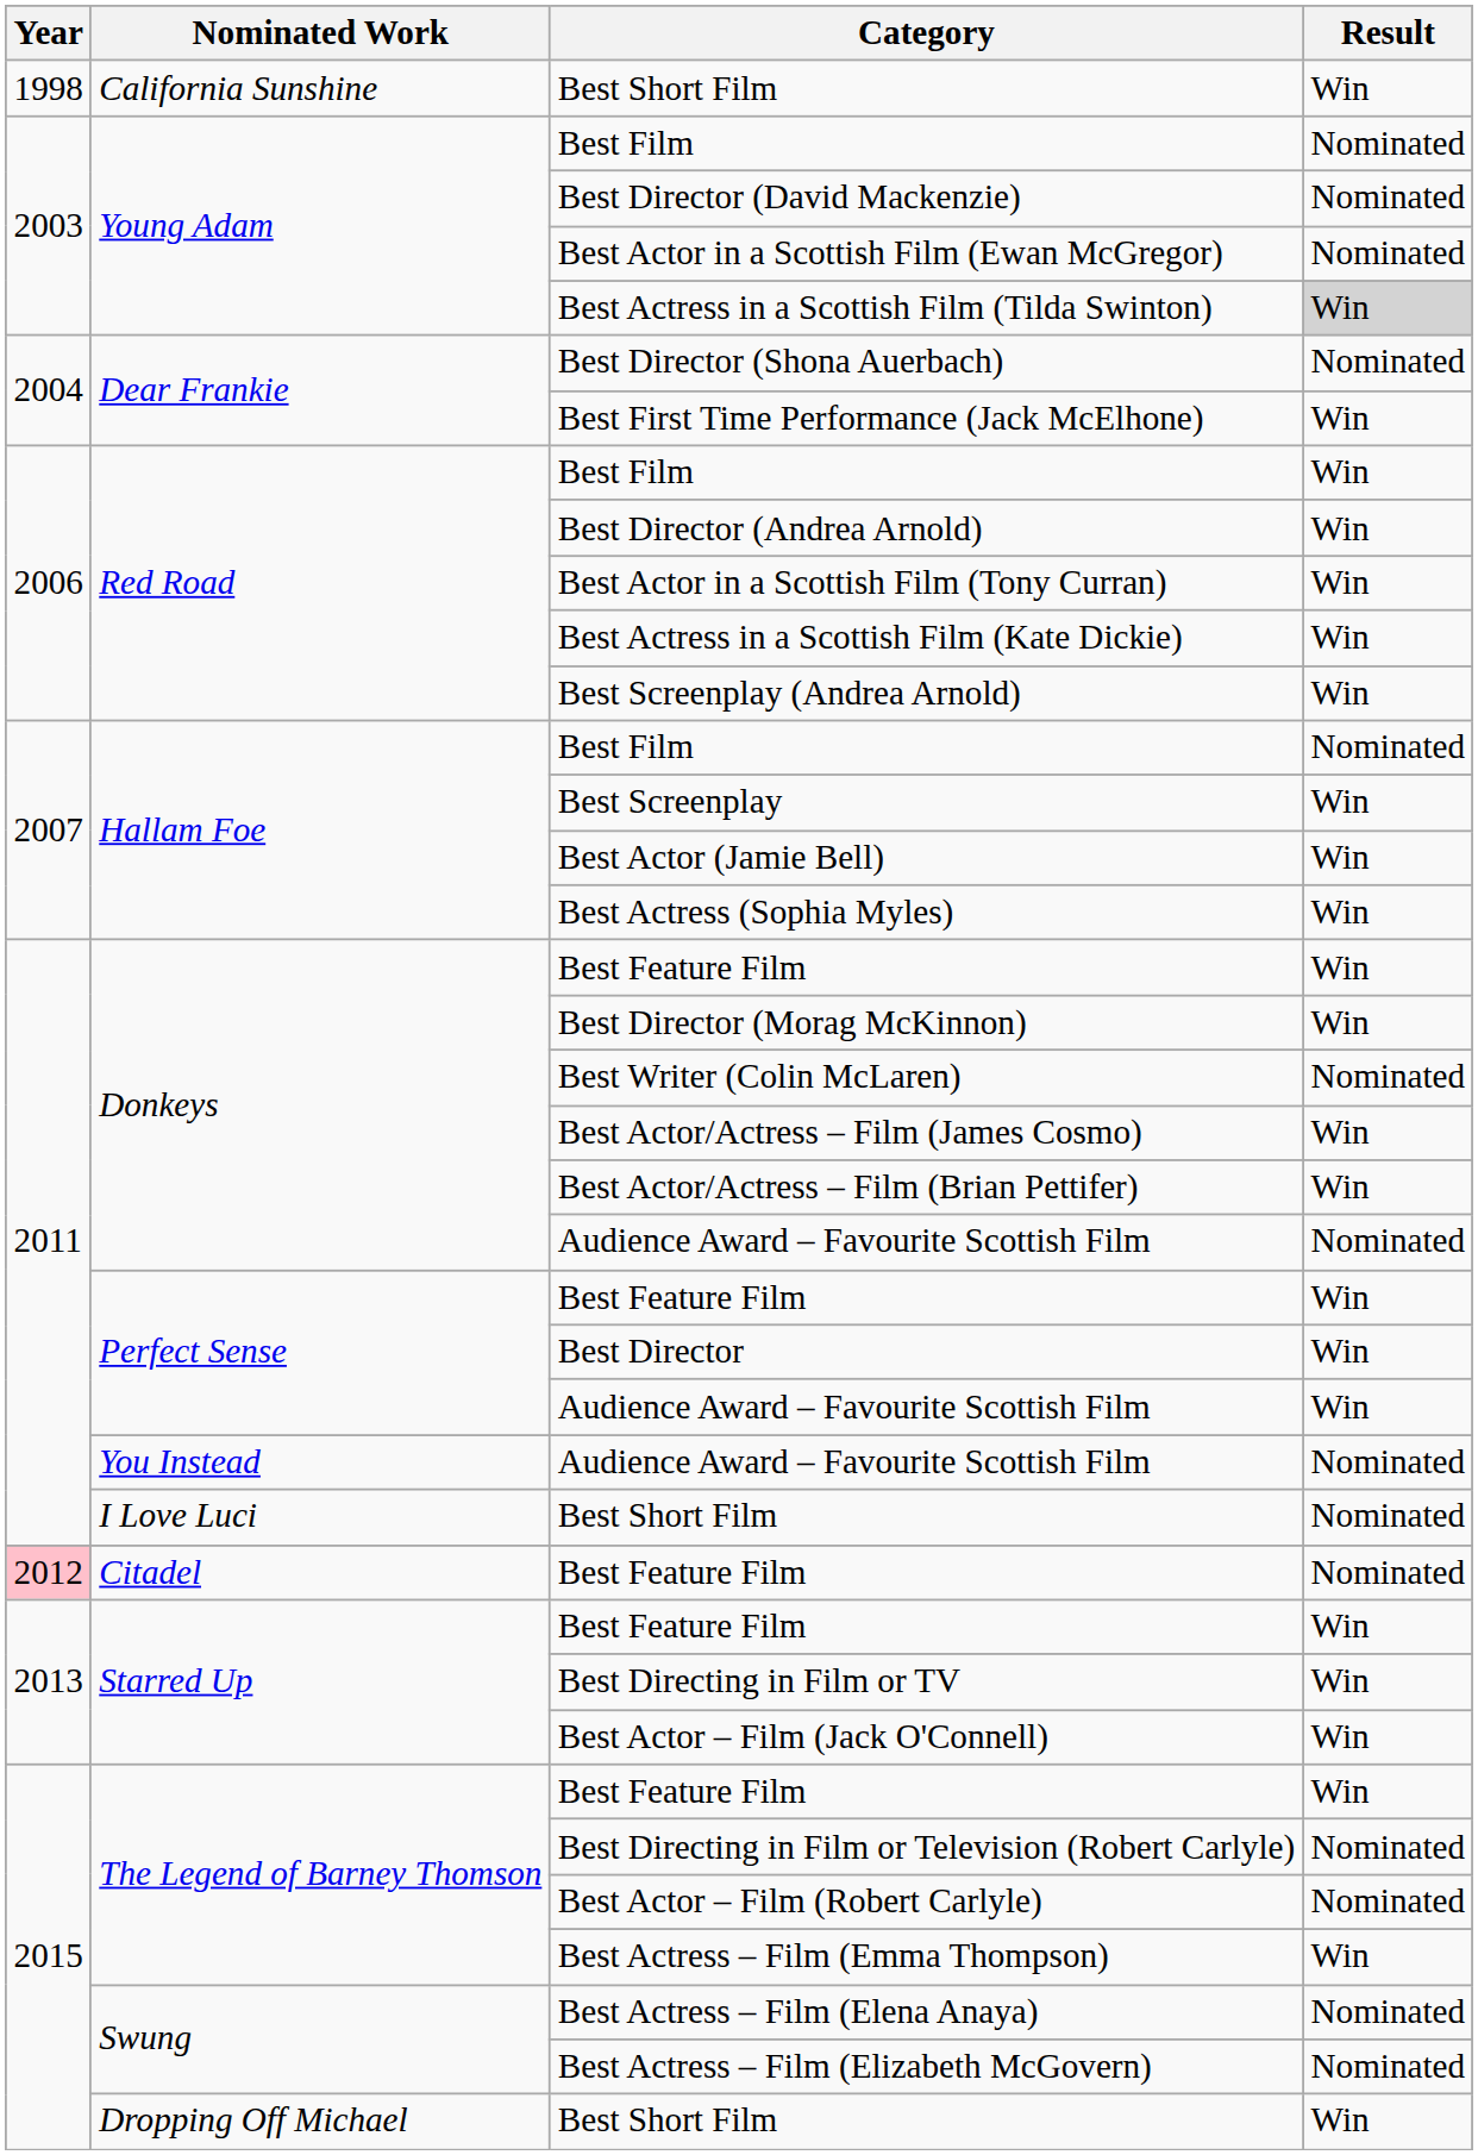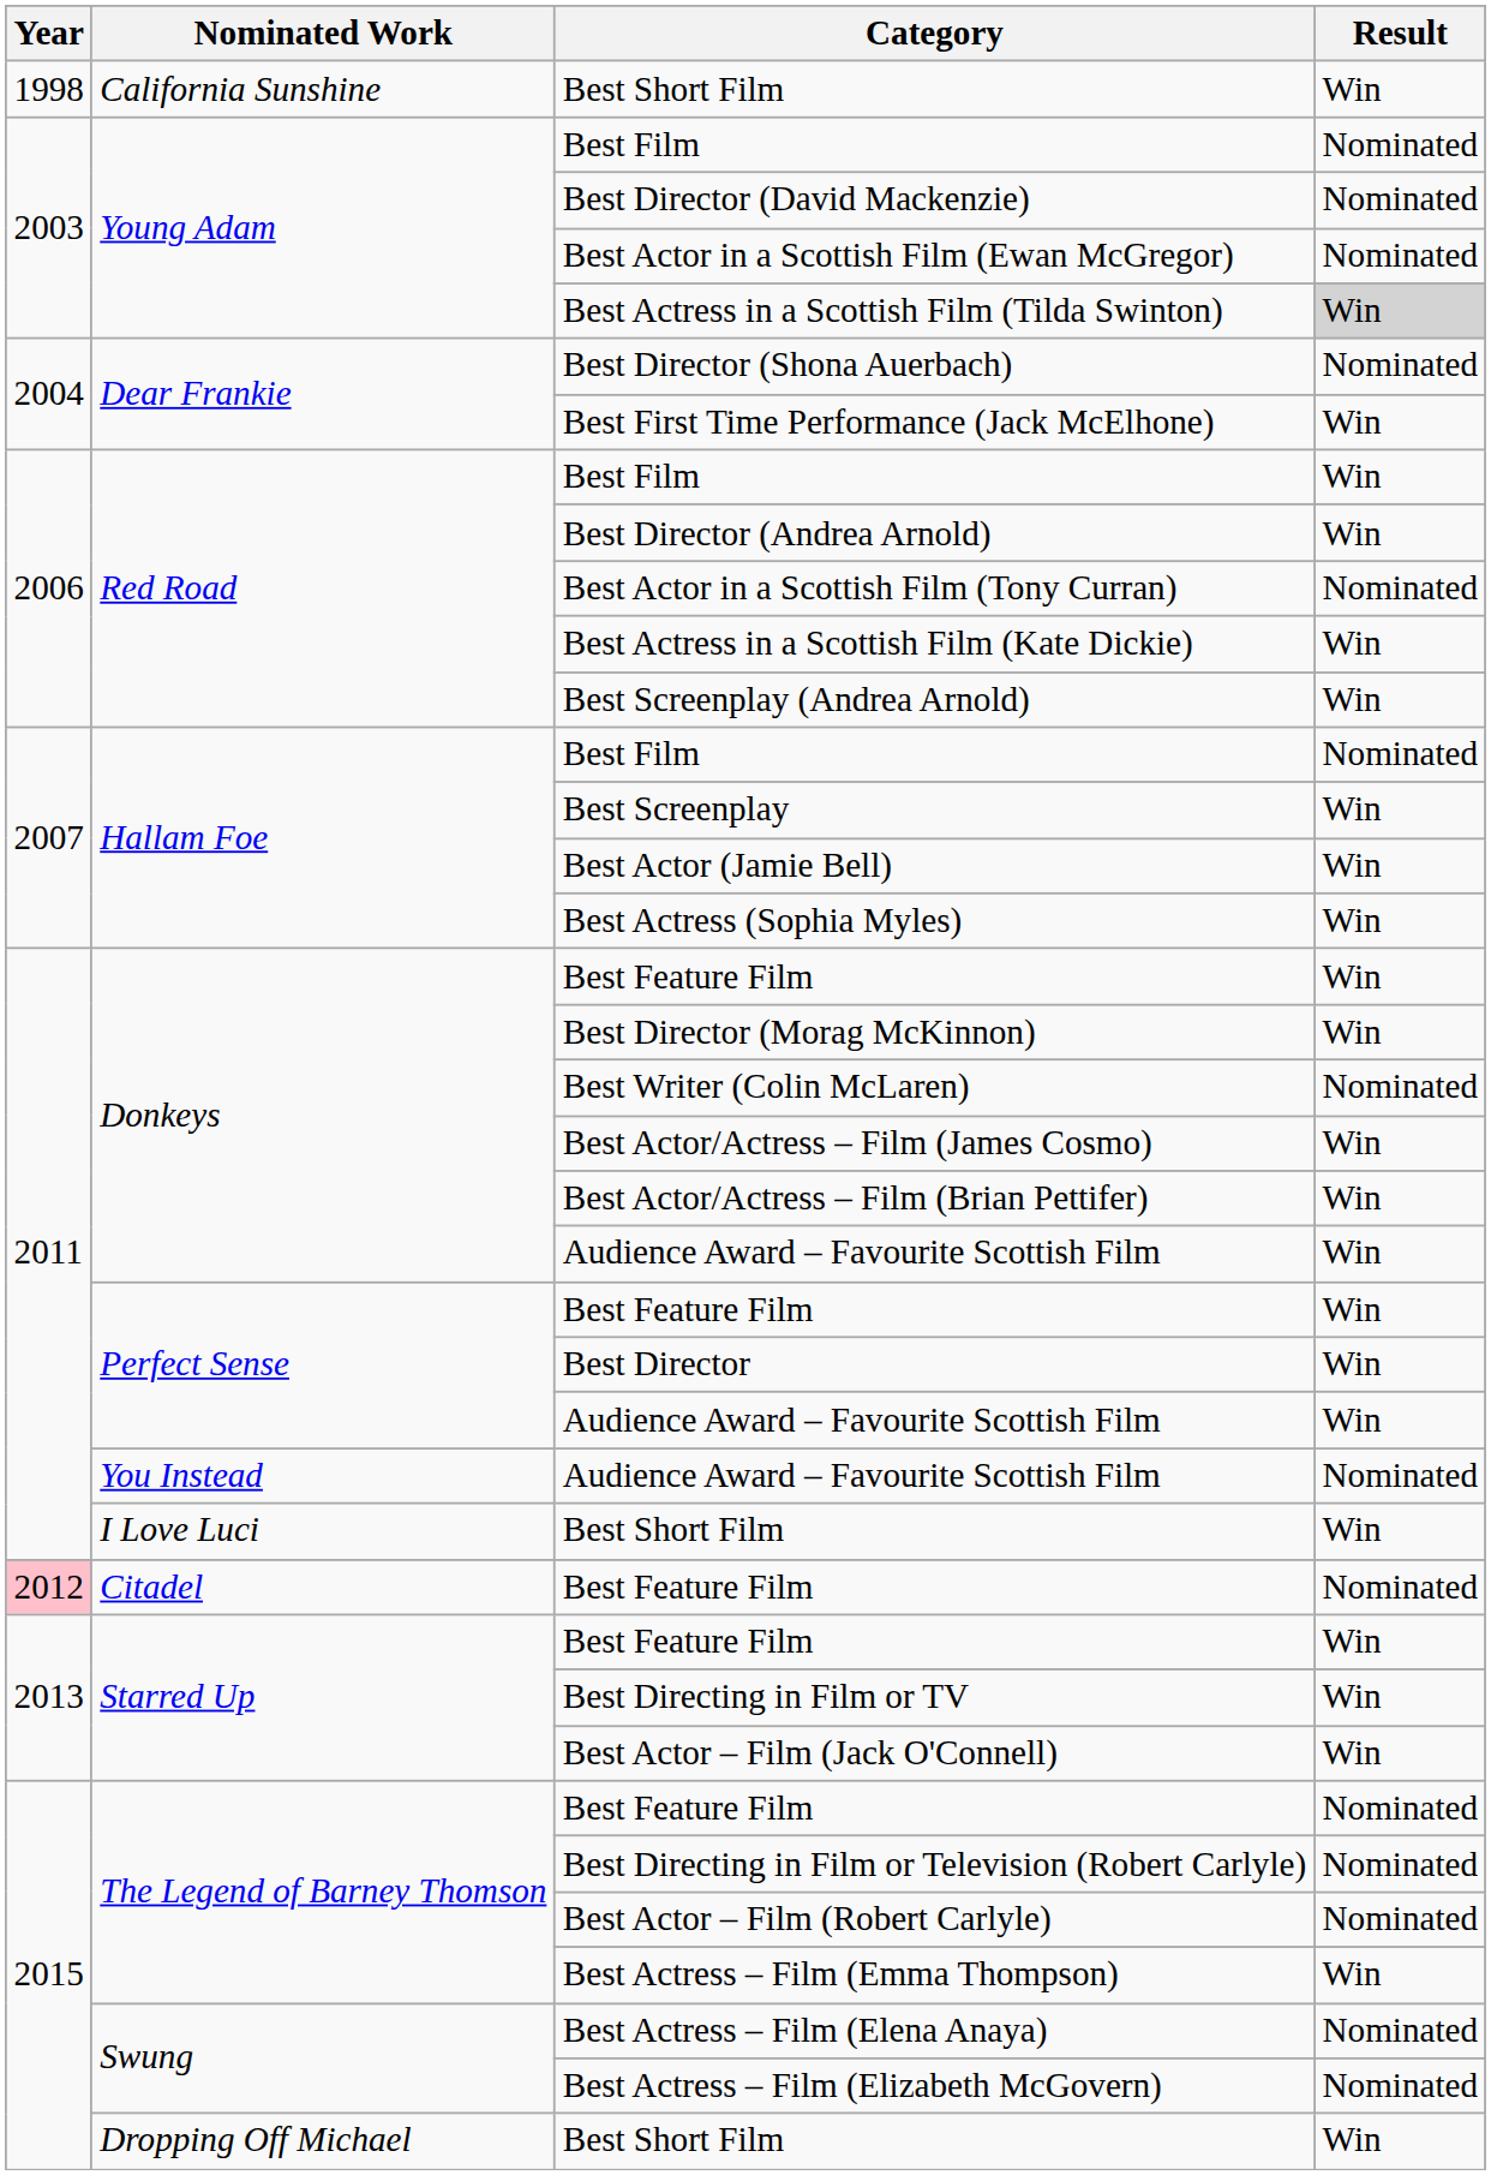Best Actor in a Scottish Film (Tony Curran) | Result: Win -> Nominated
Donkeys / Audience Award – Favourite Scottish Film | Result: Nominated -> Win
I Love Luci / Best Short Film | Result: Nominated -> Win
The Legend of Barney Thomson / Best Feature Film | Result: Win -> Nominated
